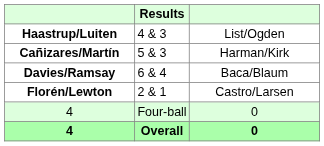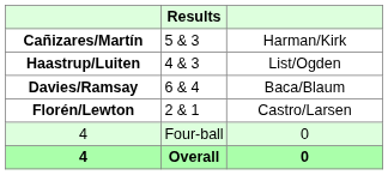rows swapped: Cañizares/Martín <-> Haastrup/Luiten
